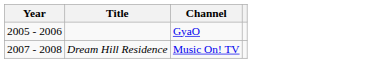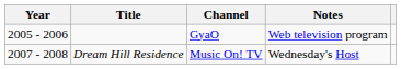+ column: Notes | Web television program | Wednesday's Host
